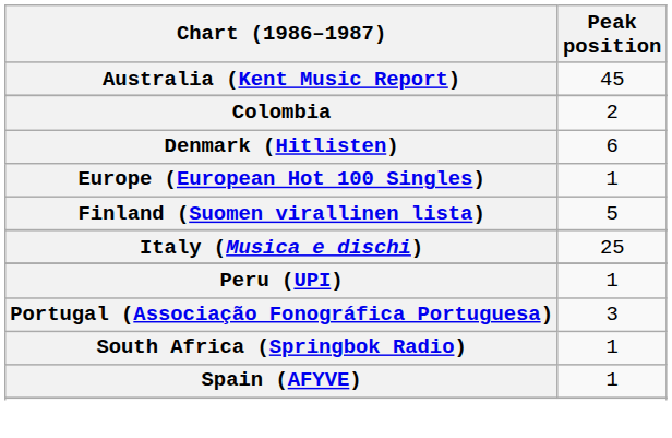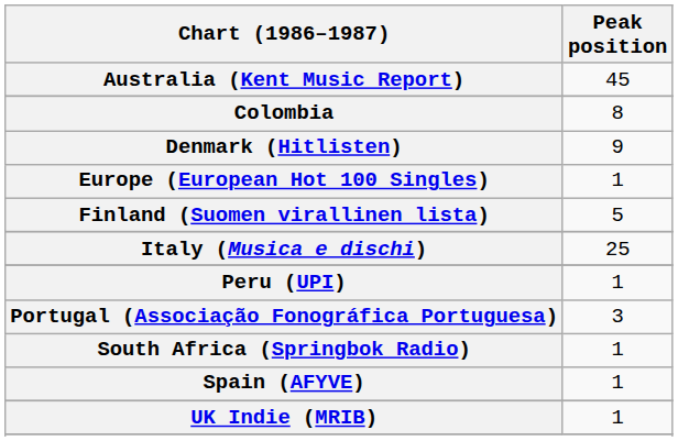Colombia | Peak position: 2 -> 8
Denmark (Hitlisten) | Peak position: 6 -> 9
+ row: UK Indie (MRIB) | 1
